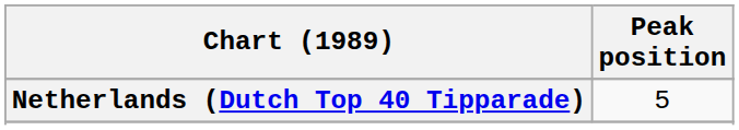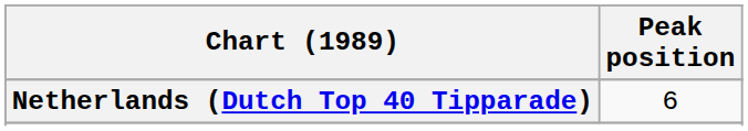Netherlands (Dutch Top 40 Tipparade) | Peak position: 5 -> 6
